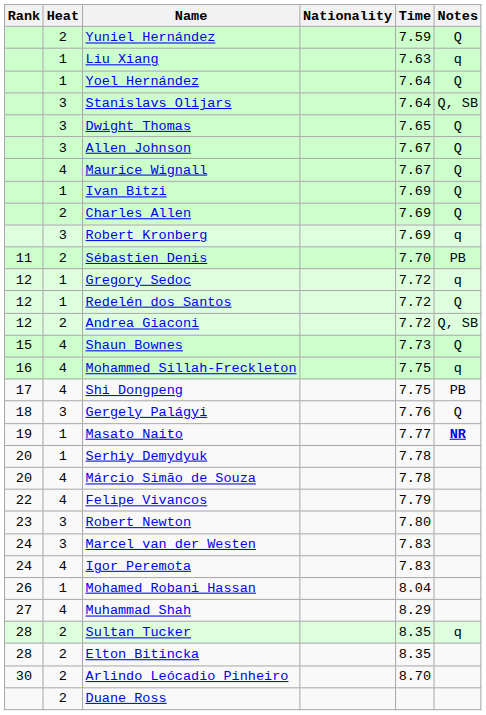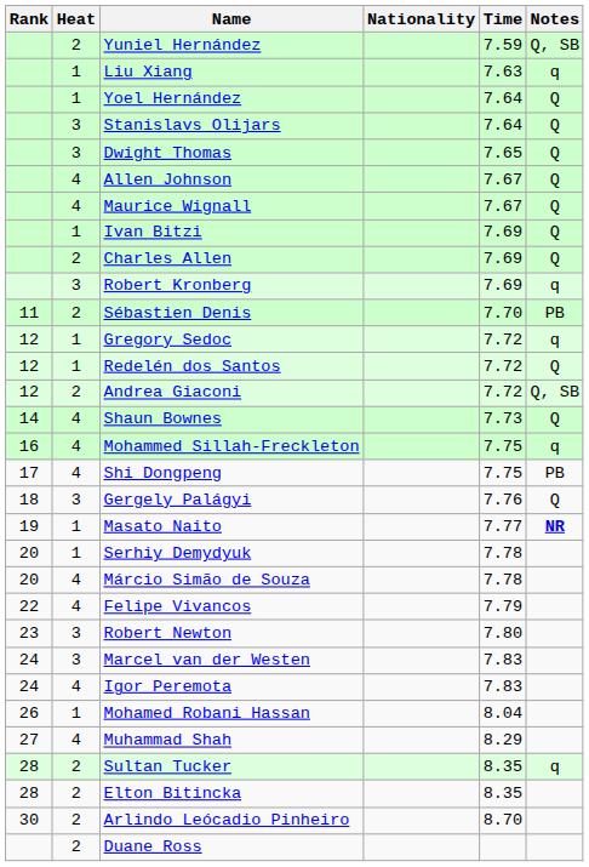Yuniel Hernández | Notes: Q -> Q, SB
Stanislavs Olijars | Notes: Q, SB -> Q
Allen Johnson | Heat: 3 -> 4
Shaun Bownes | Rank: 15 -> 14
